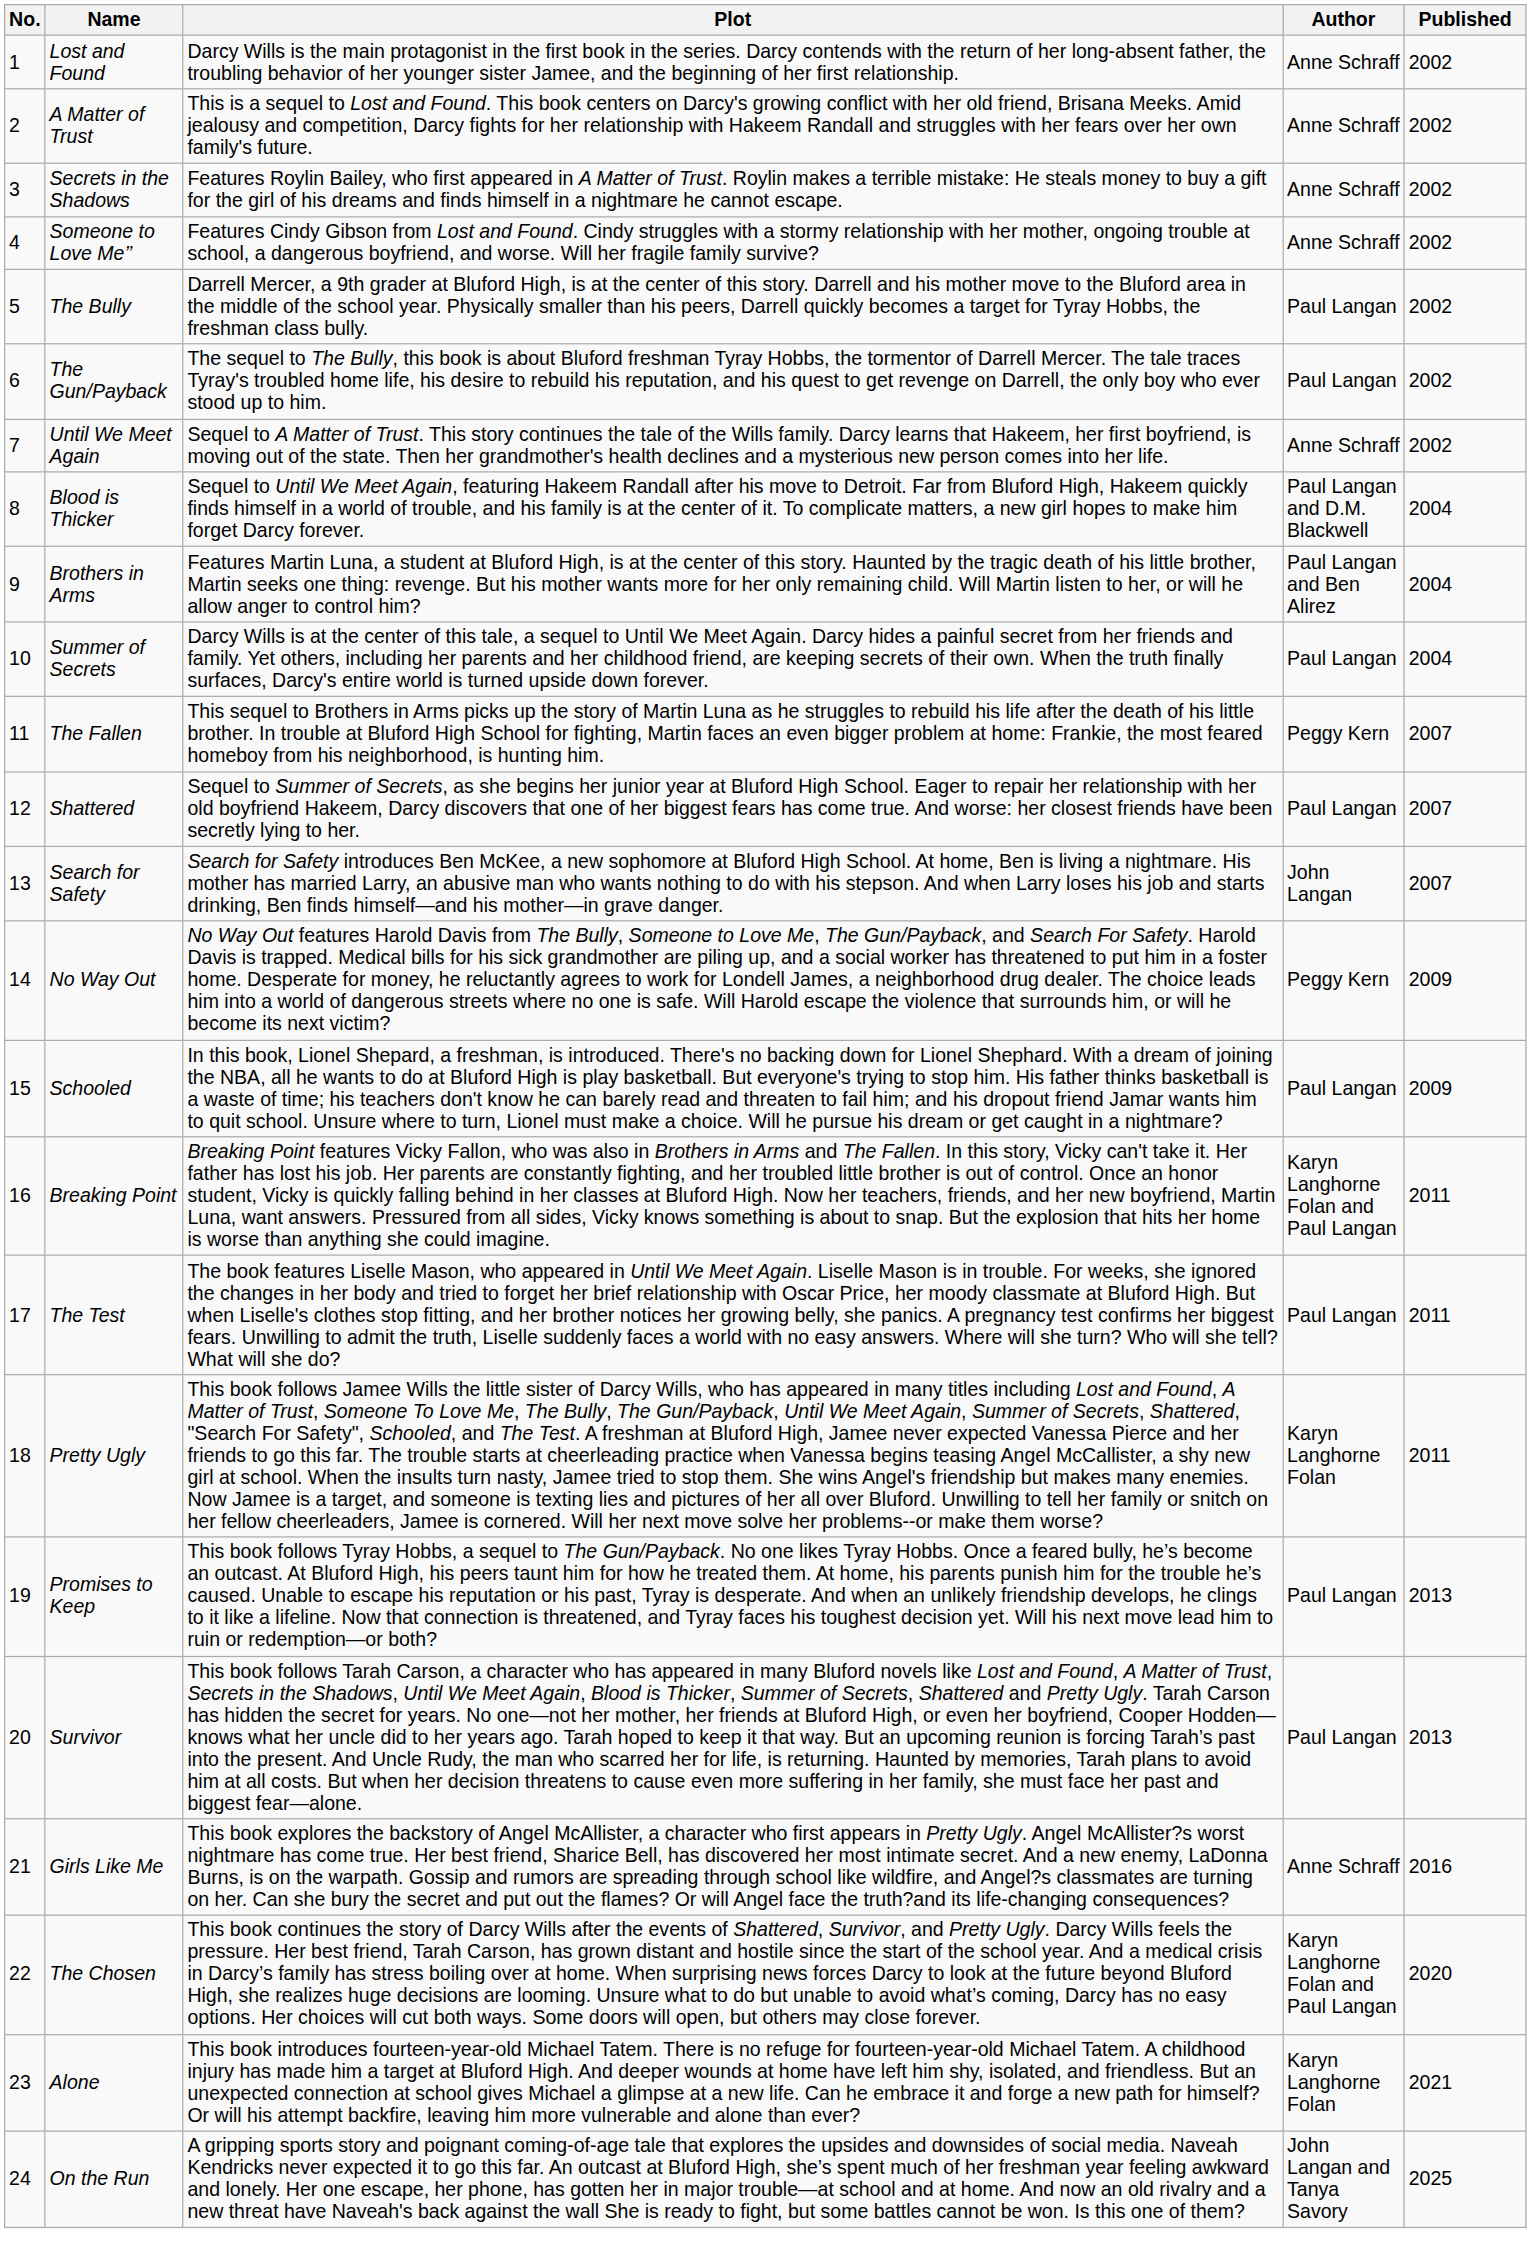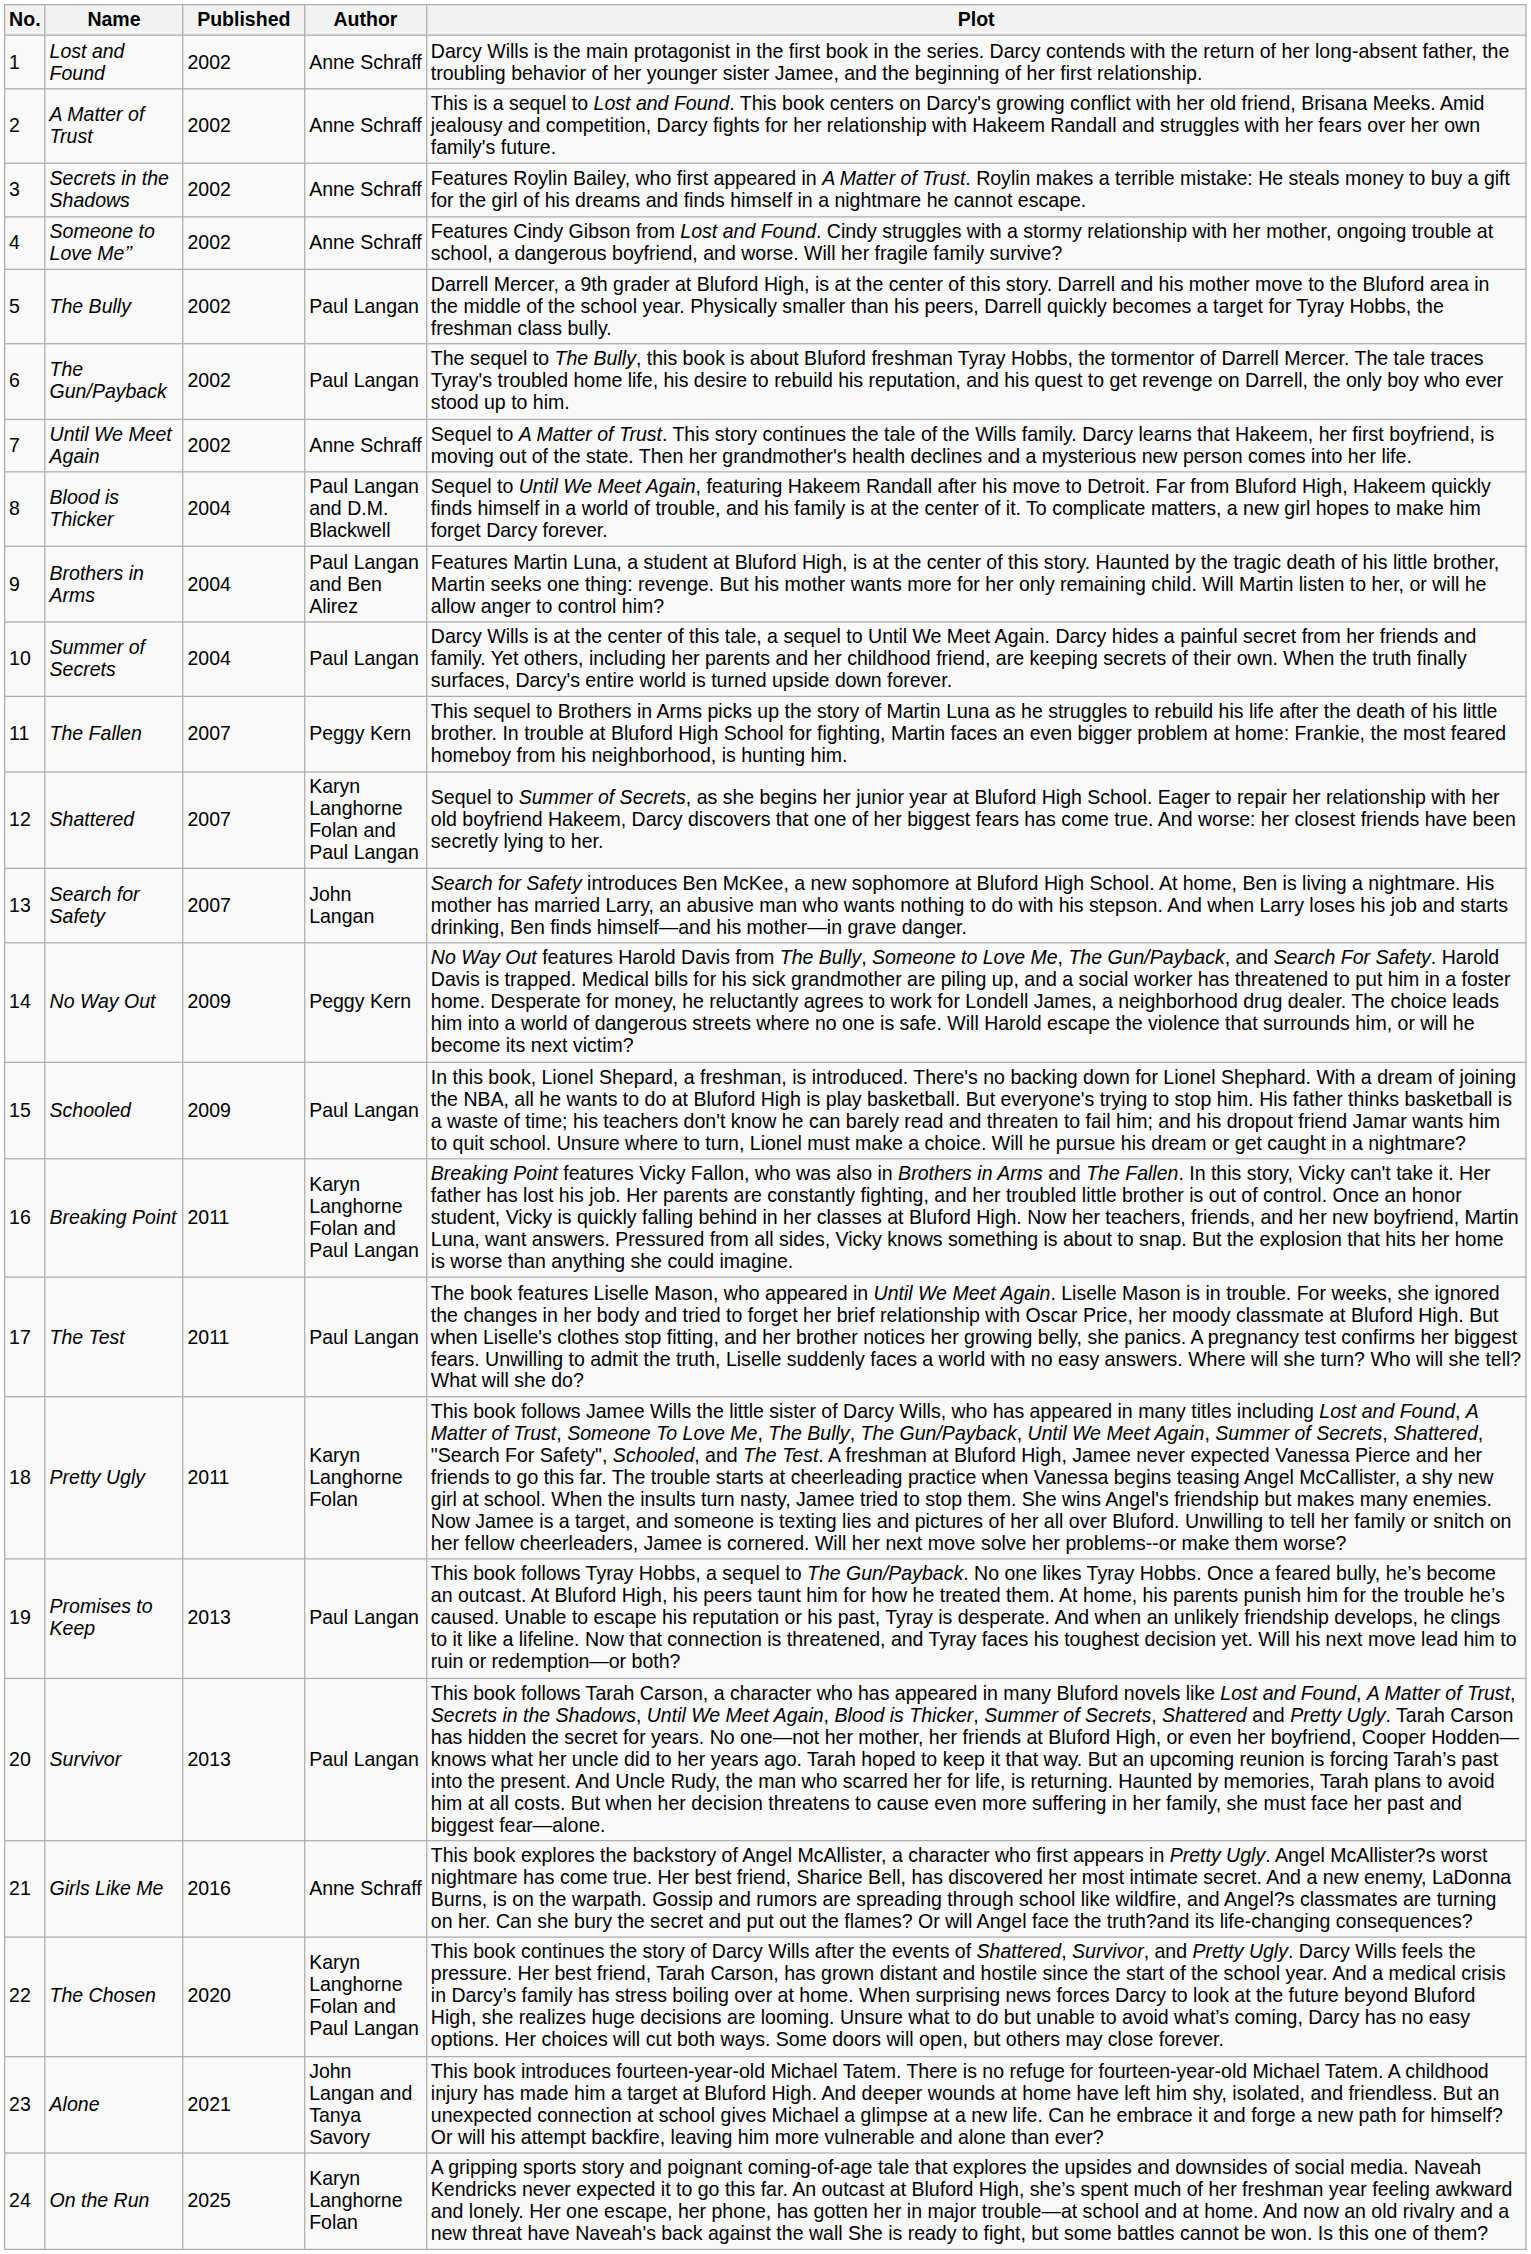columns swapped: Published <-> Plot
Shattered | Author: Paul Langan -> Karyn Langhorne Folan and Paul Langan
Alone | Author: Karyn Langhorne Folan -> John Langan and Tanya Savory
On the Run | Author: John Langan and Tanya Savory -> Karyn Langhorne Folan
